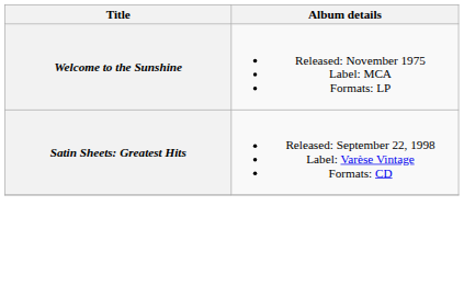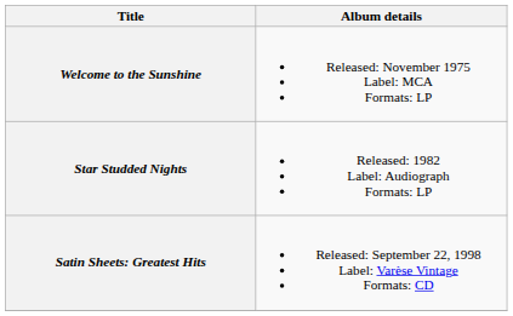+ row: Star Studded Nights | Released: 1982 Label: Audiograph Formats: LP
